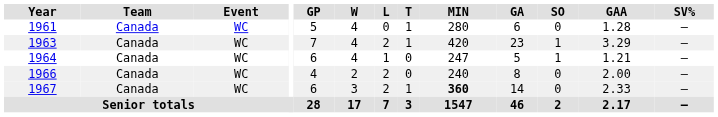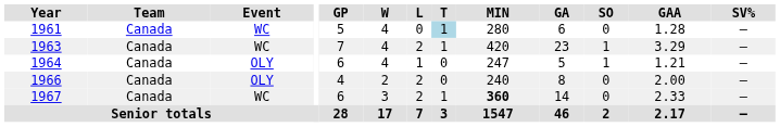1961 | T: no background -> lightblue background
1964 | Event: WC -> OLY
1966 | Event: WC -> OLY
